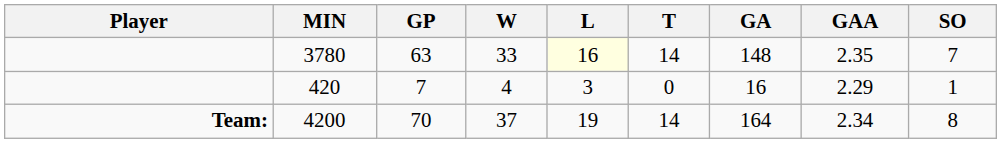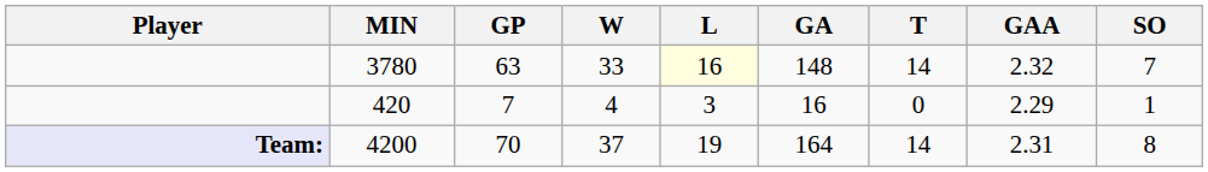columns swapped: T <-> GA
3780 | GAA: 2.35 -> 2.32
4200 | Player: no background -> lavender background
4200 | GAA: 2.34 -> 2.31
